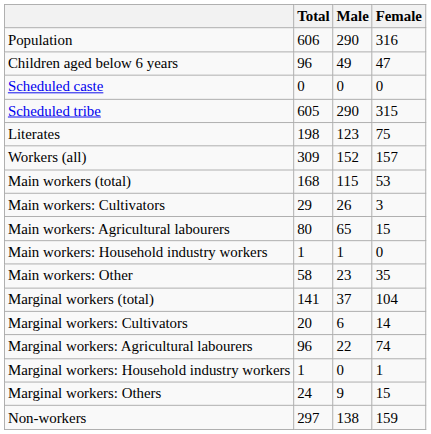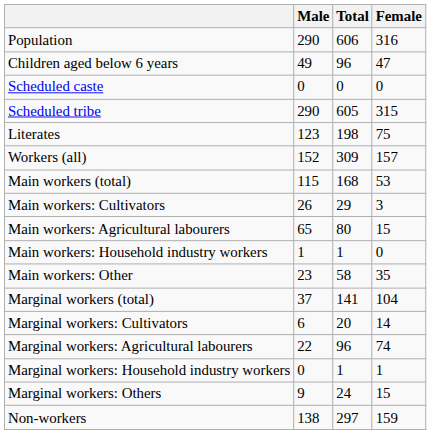columns swapped: Total <-> Male
